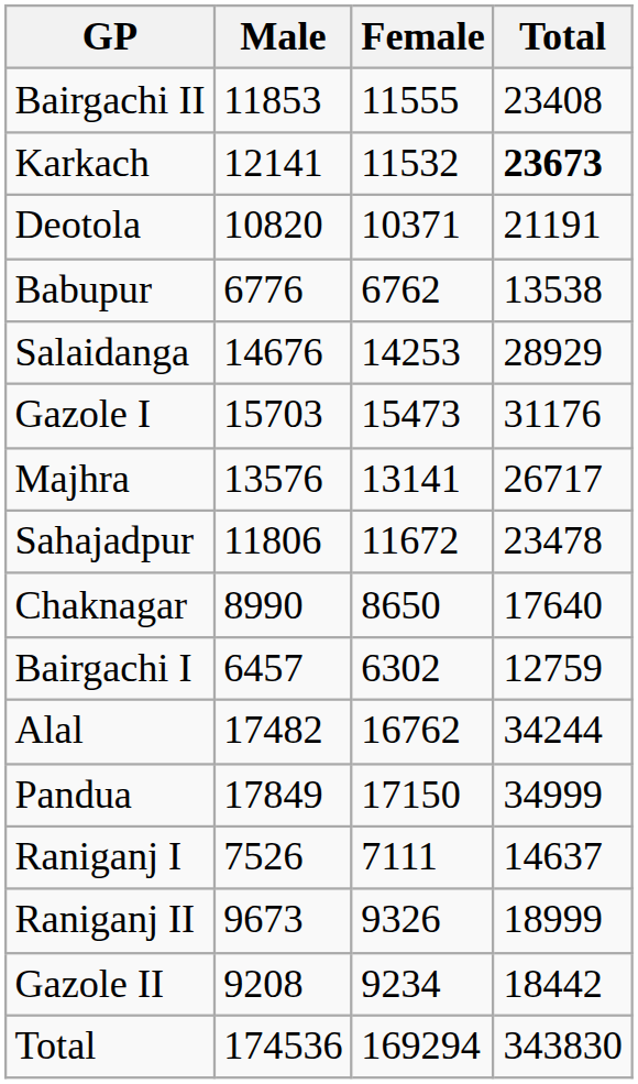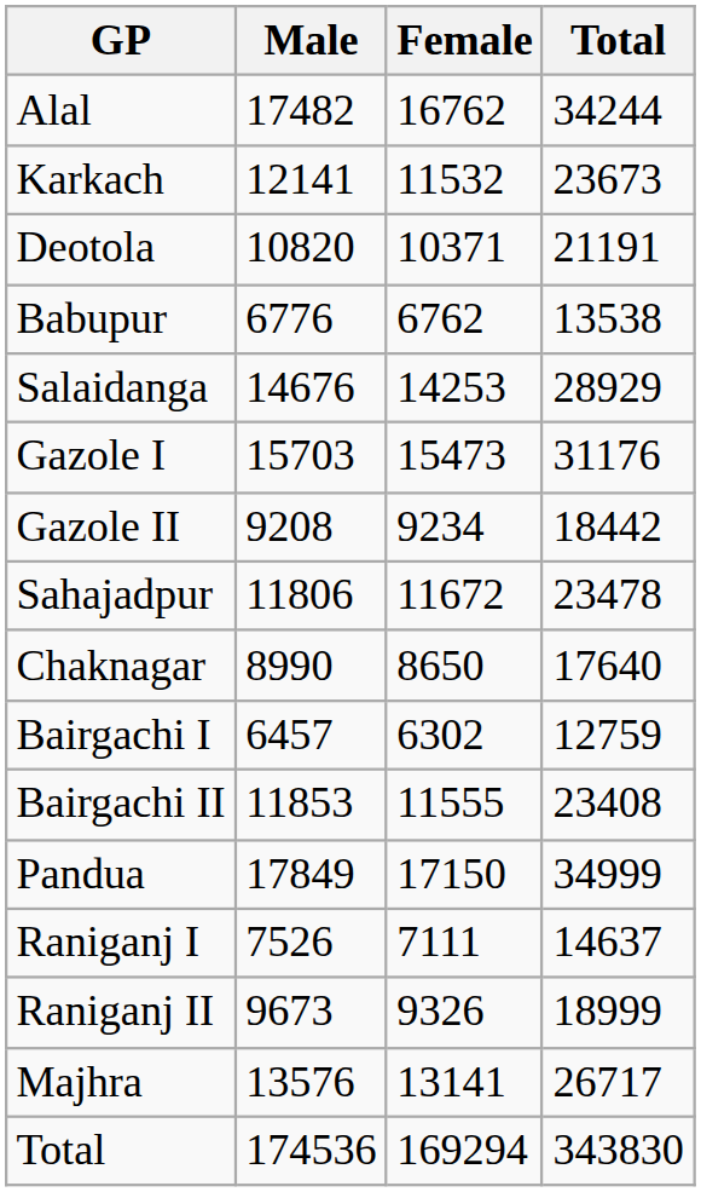rows swapped: Alal <-> Bairgachi II
Karkach | Total: bold -> normal
rows swapped: Gazole II <-> Majhra
